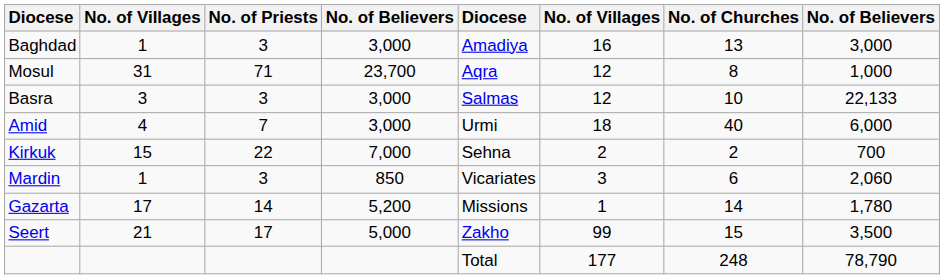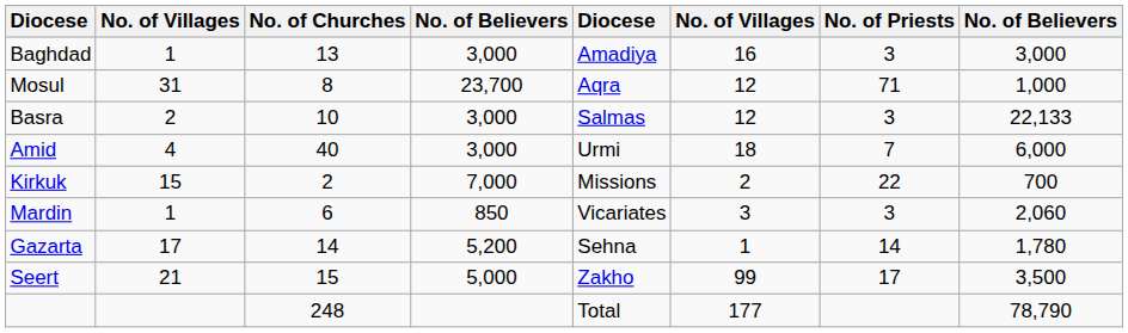columns swapped: No. of Priests <-> No. of Churches
Basra | column 2: 3 -> 2
Kirkuk | column 5: Sehna -> Missions
Gazarta | column 5: Missions -> Sehna
